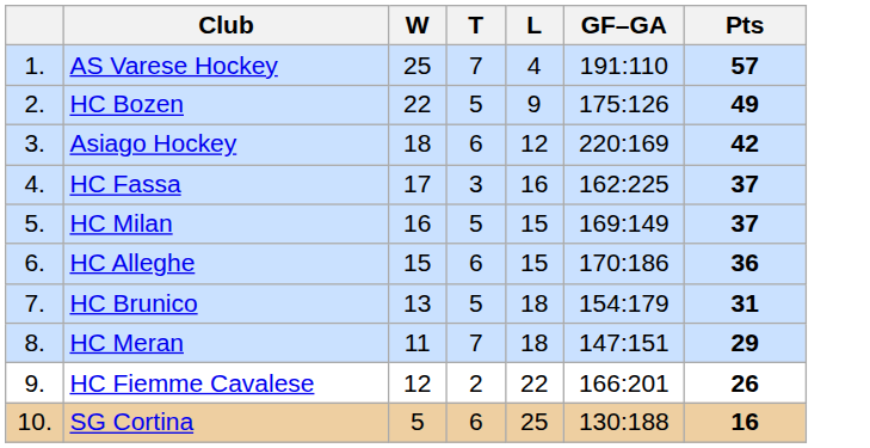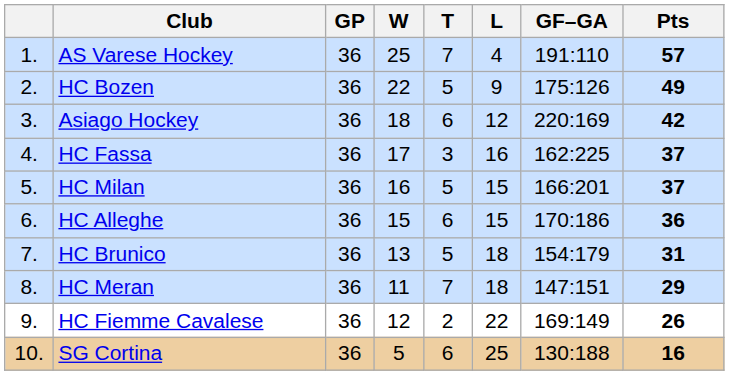+ column: GP | 36 | 36 | 36 | 36 | 36 | 36 | 36 | 36 | 36 | 36
HC Milan | GF–GA: 169:149 -> 166:201
HC Fiemme Cavalese | GF–GA: 166:201 -> 169:149
